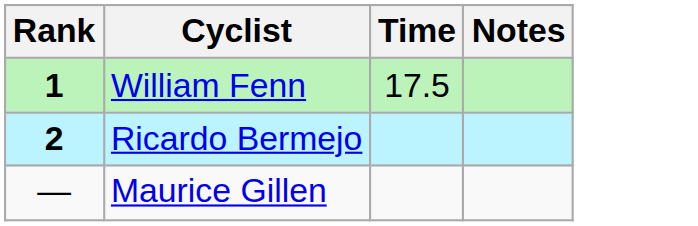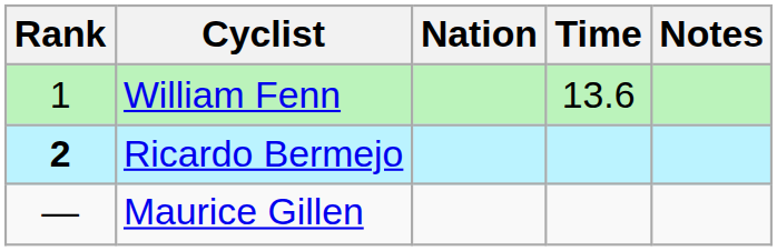+ column: Nation
William Fenn | Rank: bold -> normal
William Fenn | Time: 17.5 -> 13.6
